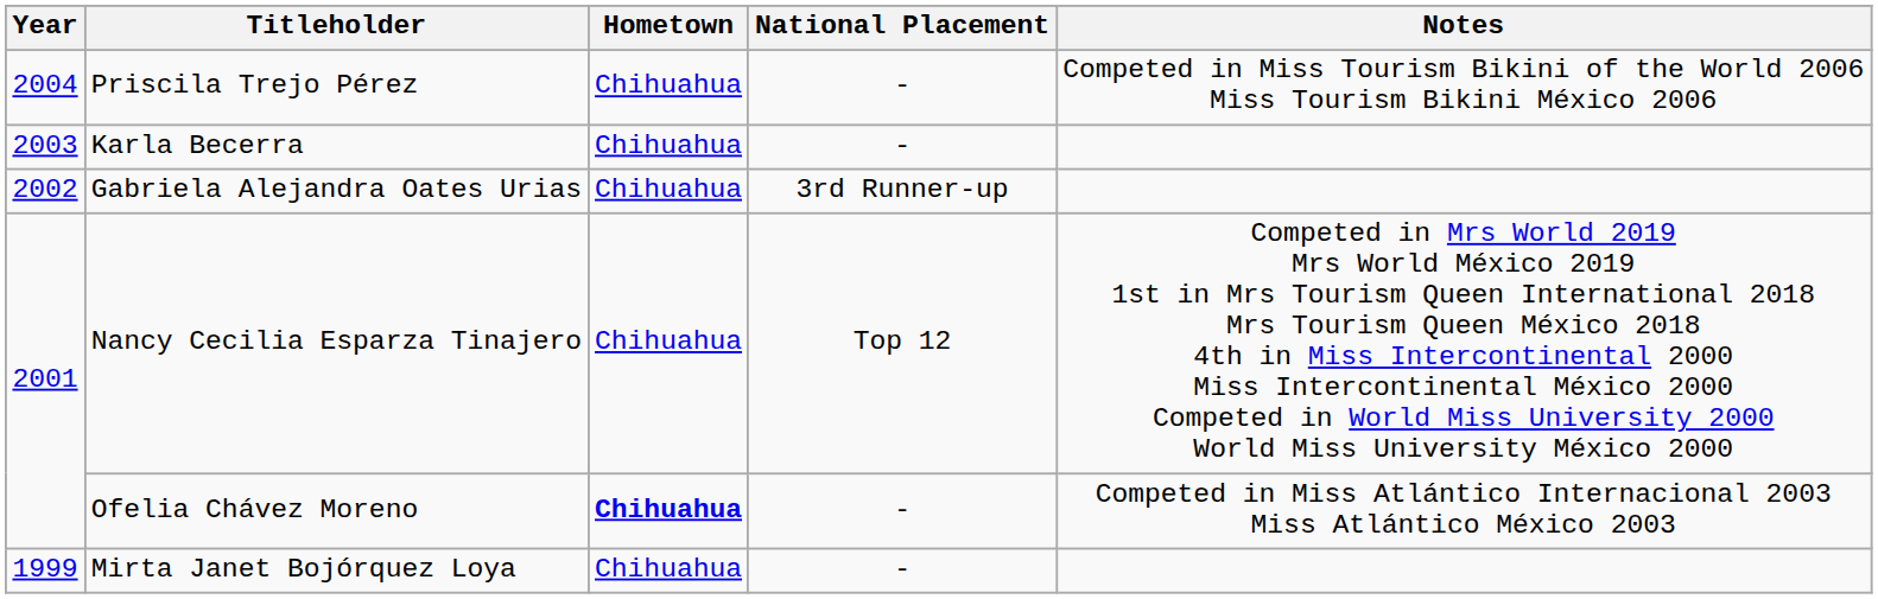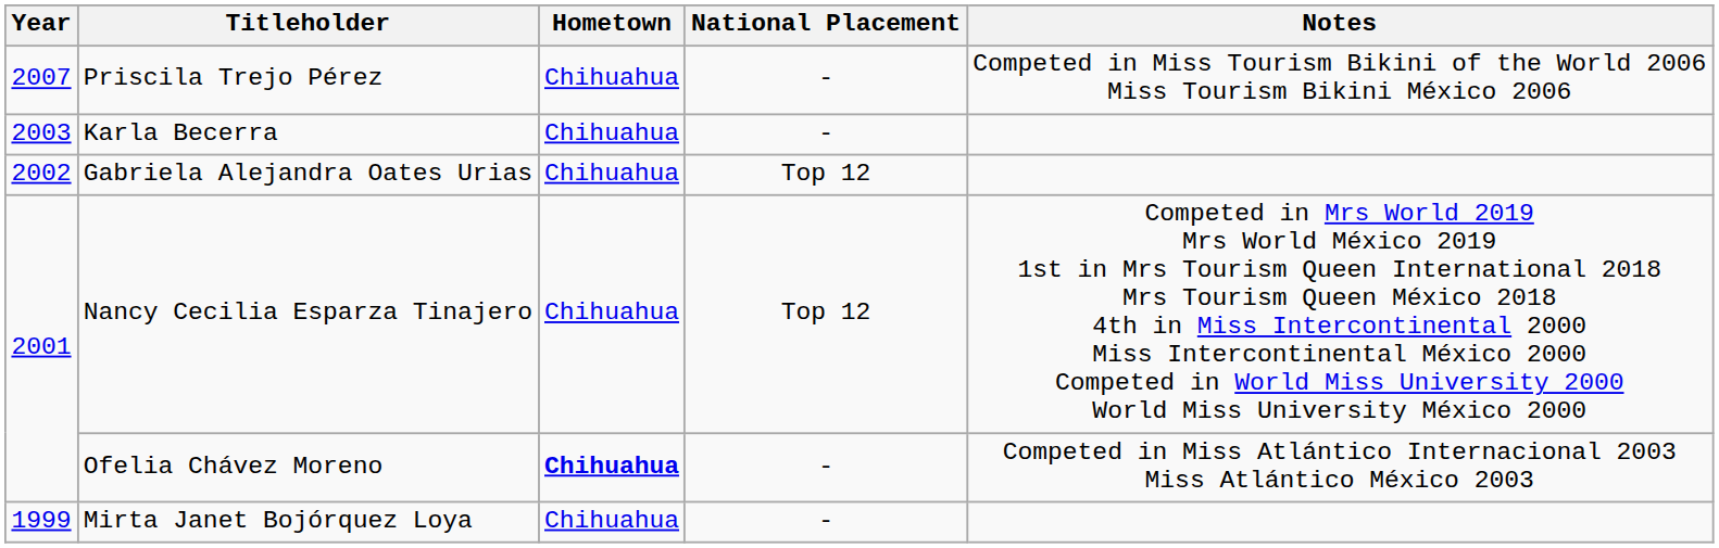Priscila Trejo Pérez | Year: 2004 -> 2007
Gabriela Alejandra Oates Urias | National Placement: 3rd Runner-up -> Top 12
